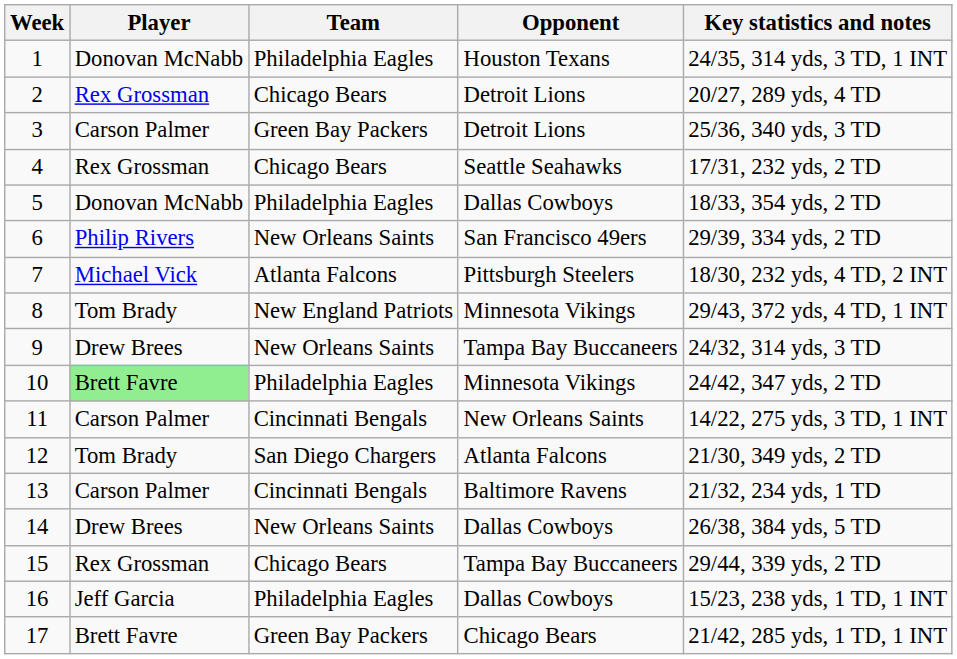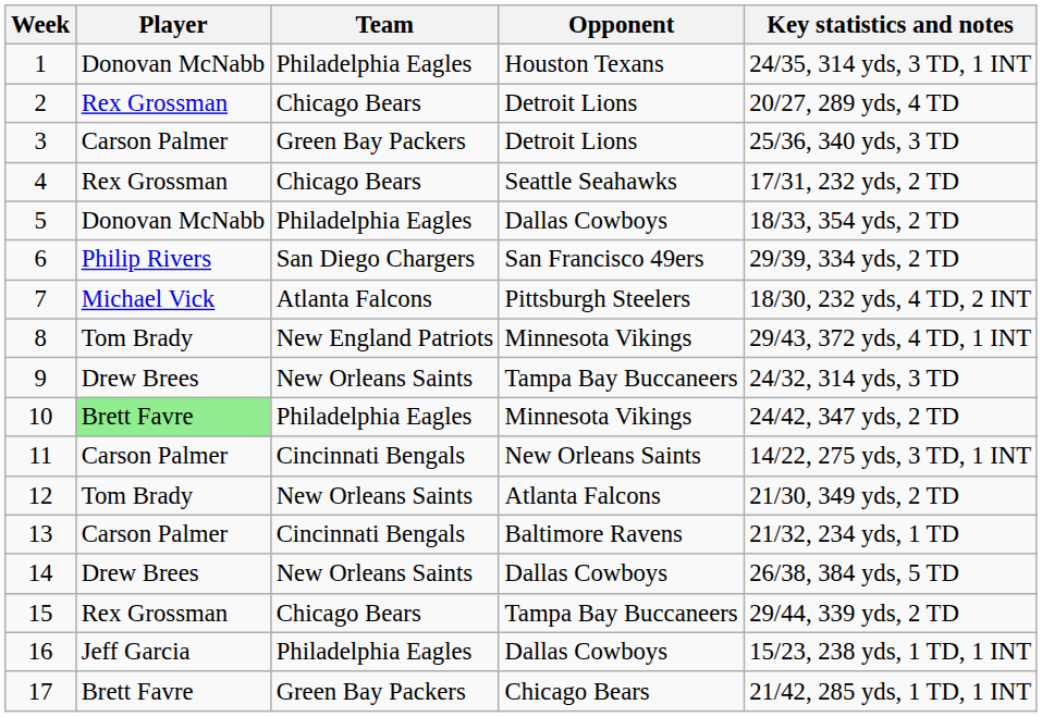6 | Team: New Orleans Saints -> San Diego Chargers
12 | Team: San Diego Chargers -> New Orleans Saints
